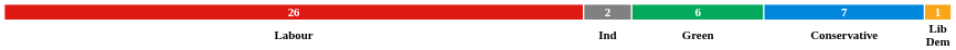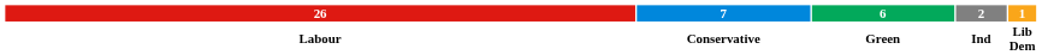columns swapped: 7 <-> 2
